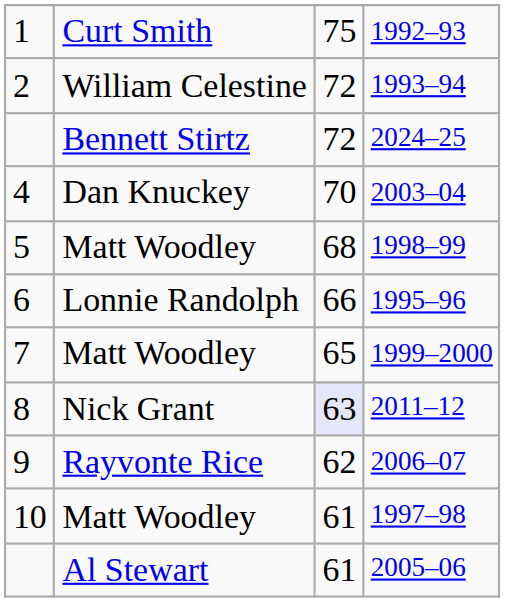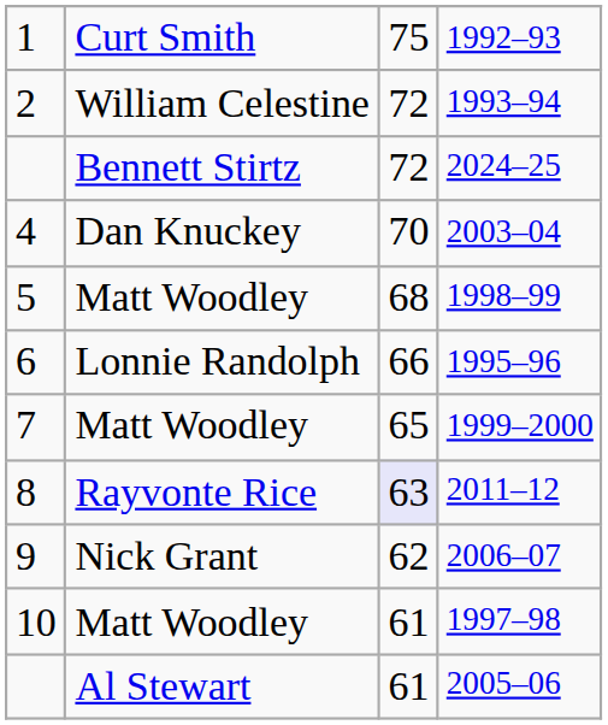2011–12 | column 2: Nick Grant -> Rayvonte Rice
2006–07 | column 2: Rayvonte Rice -> Nick Grant
